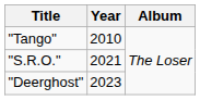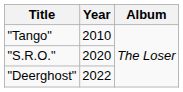"S.R.O." | Year: 2021 -> 2020
"Deerghost" | Year: 2023 -> 2022
